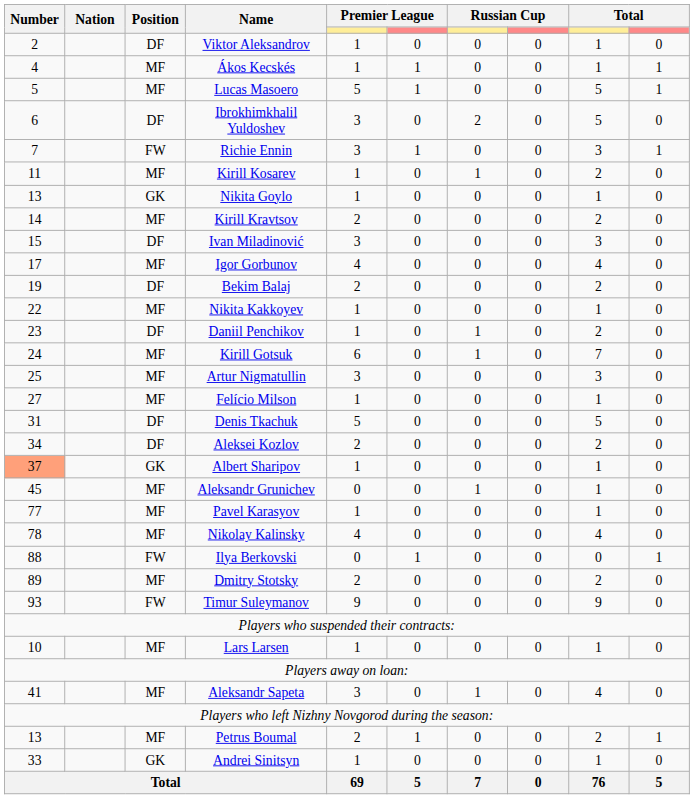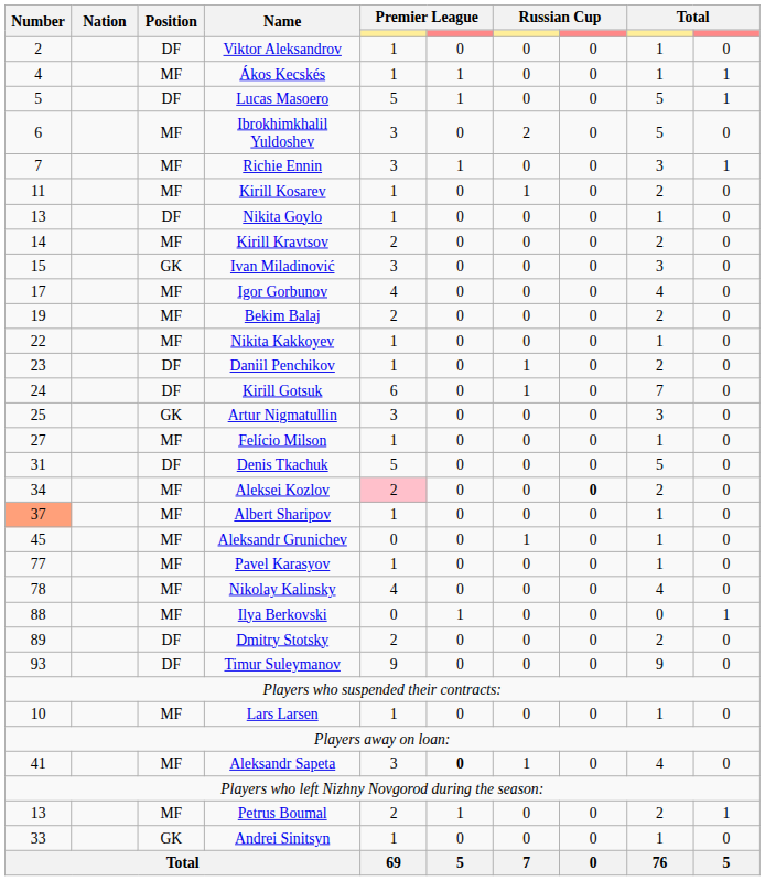Lucas Masoero | Position: MF -> DF
Ibrokhimkhalil Yuldoshev | Position: DF -> MF
Richie Ennin | Position: FW -> MF
Nikita Goylo | Position: GK -> DF
Ivan Miladinović | Position: DF -> GK
Bekim Balaj | Position: DF -> MF
Kirill Gotsuk | Position: MF -> DF
Artur Nigmatullin | Position: MF -> GK
Aleksei Kozlov | Position: DF -> MF
Aleksei Kozlov | column 5: no background -> pink background
Aleksei Kozlov | column 8: normal -> bold
Albert Sharipov | Position: GK -> MF
Ilya Berkovski | Position: FW -> MF
Dmitry Stotsky | Position: MF -> DF
Timur Suleymanov | Position: FW -> DF
Aleksandr Sapeta | column 6: normal -> bold
